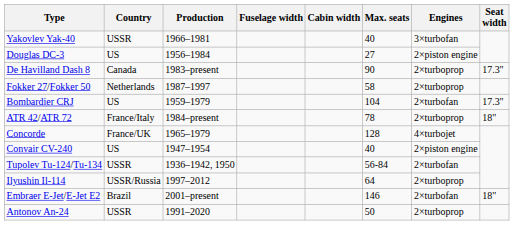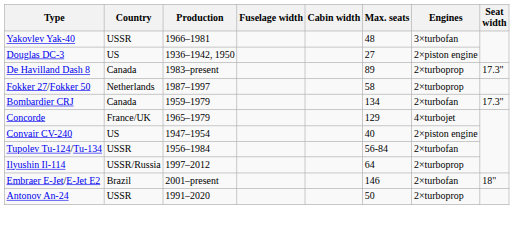Yakovlev Yak-40 | Max. seats: 40 -> 48
Douglas DC-3 | Production: 1956–1984 -> 1936–1942, 1950
De Havilland Dash 8 | Max. seats: 90 -> 89
Bombardier CRJ | Country: US -> Canada
Bombardier CRJ | Max. seats: 104 -> 134
- row: ATR 42/ATR 72 | France/Italy | 1984–present | 78 | 2×turboprop | 18"
Concorde | Max. seats: 128 -> 129
Tupolev Tu-124/Tu-134 | Production: 1936–1942, 1950 -> 1956–1984
